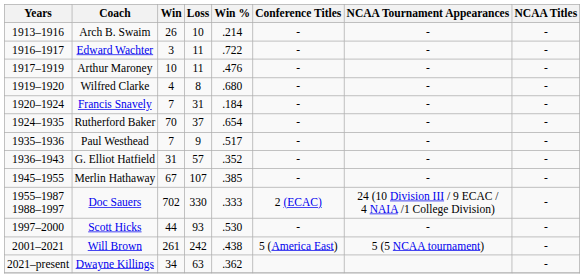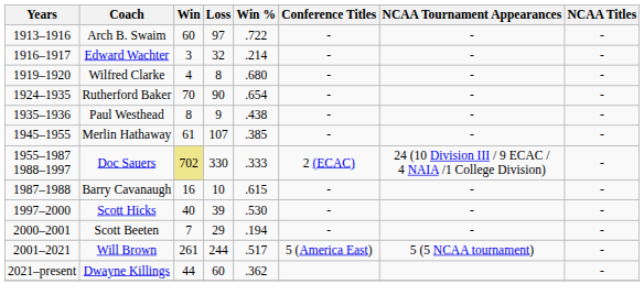Arch B. Swaim | Win: 26 -> 60
Arch B. Swaim | Loss: 10 -> 97
Arch B. Swaim | Win %: .214 -> .722
Edward Wachter | Loss: 11 -> 32
Edward Wachter | Win %: .722 -> .214
- row: 1917–1919 | Arthur Maroney | 10 | 11 | .476 | - | - | -
- row: 1920–1924 | Francis Snavely | 7 | 31 | .184 | - | - | -
Rutherford Baker | Loss: 37 -> 90
Paul Westhead | Win: 7 -> 8
Paul Westhead | Win %: .517 -> .438
- row: 1936–1943 | G. Elliot Hatfield | 31 | 57 | .352 | - | - | -
Merlin Hathaway | Win: 67 -> 61
Doc Sauers | Win: no background -> khaki background
+ row: 1987–1988 | Barry Cavanaugh | 16 | 10 | .615 | - | - | -
Scott Hicks | Win: 44 -> 40
Scott Hicks | Loss: 93 -> 39
+ row: 2000–2001 | Scott Beeten | 7 | 29 | .194 | - | - | -
Will Brown | Loss: 242 -> 244
Will Brown | Win %: .438 -> .517
Dwayne Killings | Win: 34 -> 44
Dwayne Killings | Loss: 63 -> 60
